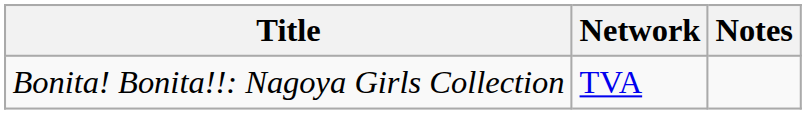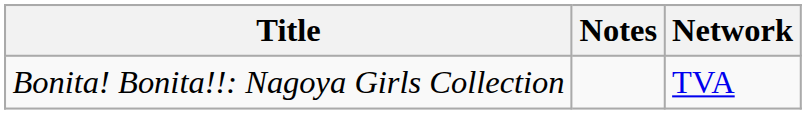columns swapped: Network <-> Notes
